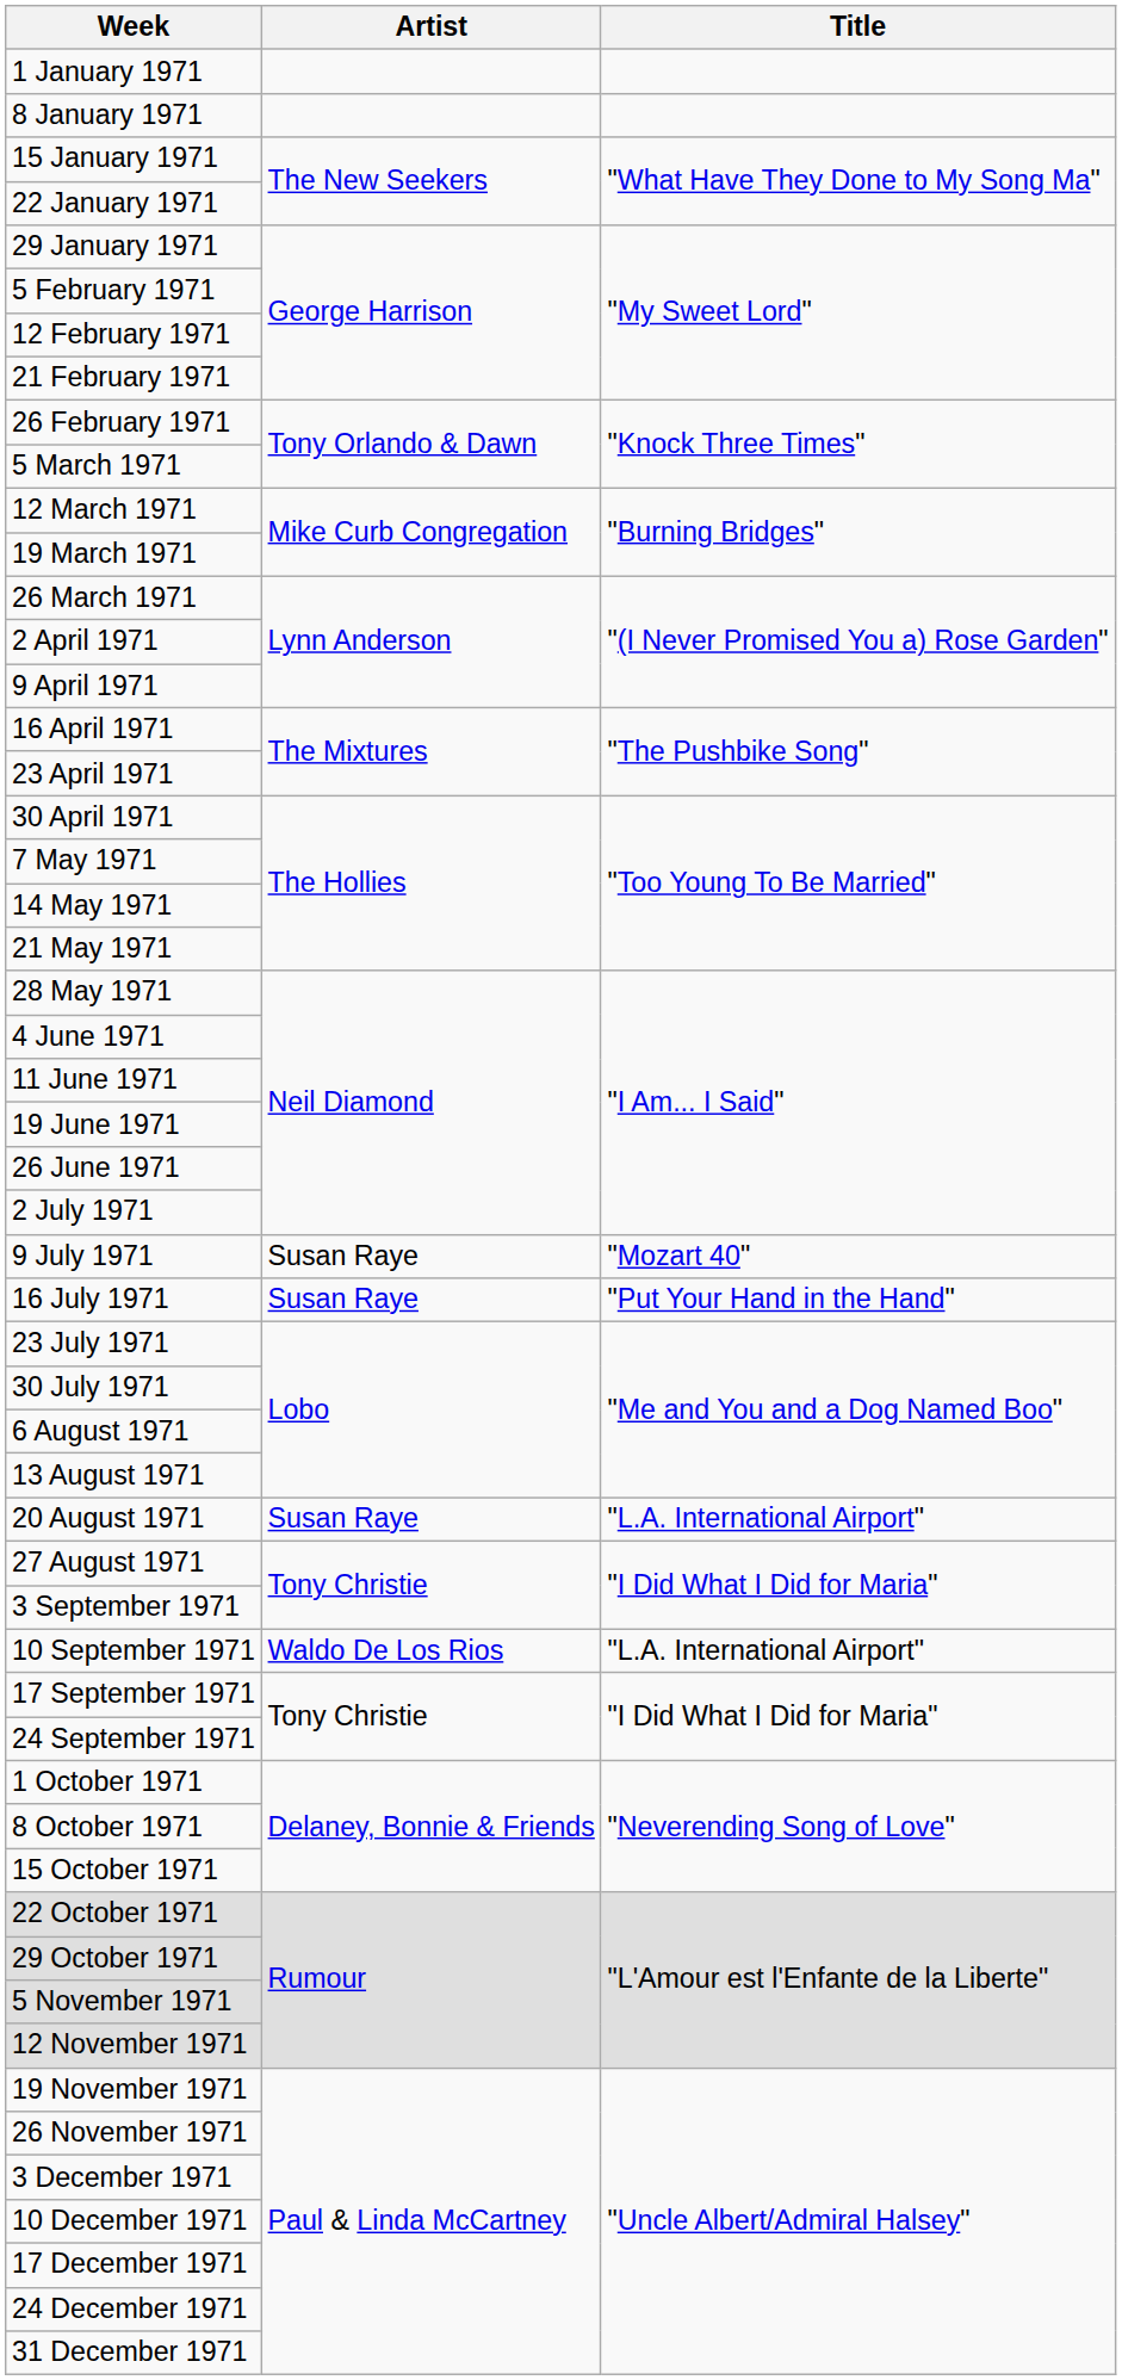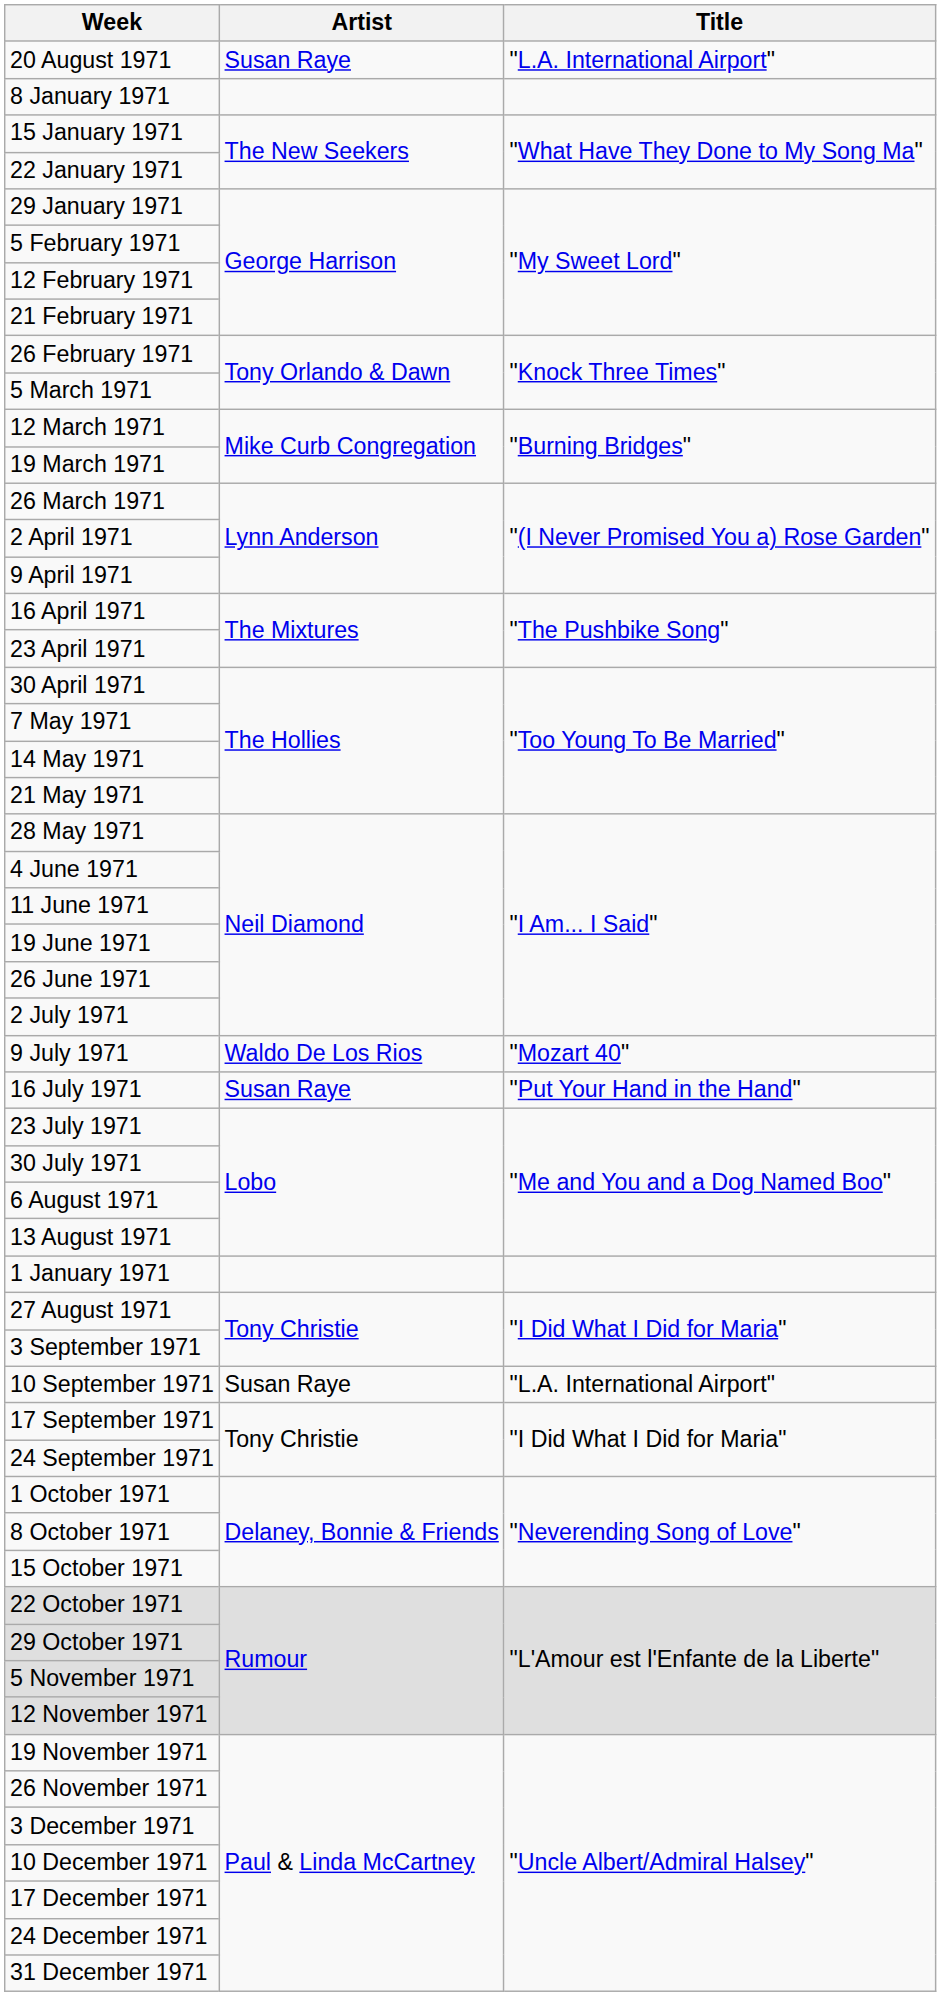rows swapped: 1 January 1971 <-> 20 August 1971
9 July 1971 | Artist: Susan Raye -> Waldo De Los Rios
10 September 1971 | Artist: Waldo De Los Rios -> Susan Raye
